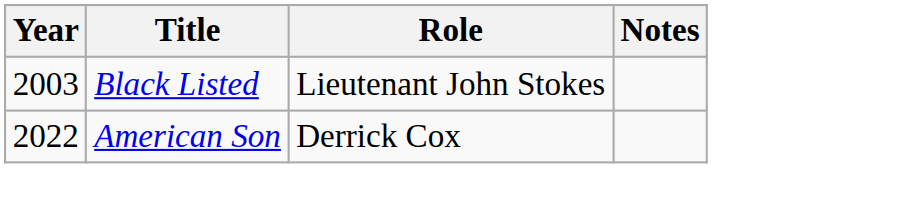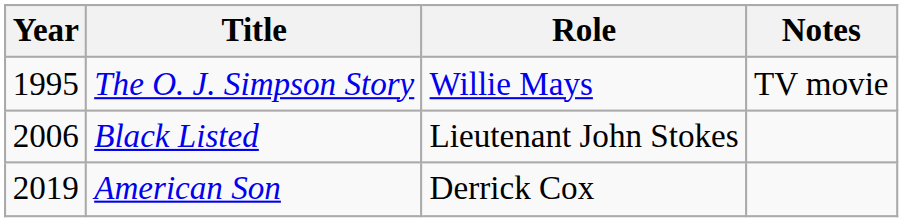+ row: 1995 | The O. J. Simpson Story | Willie Mays | TV movie
Black Listed | Year: 2003 -> 2006
American Son | Year: 2022 -> 2019
